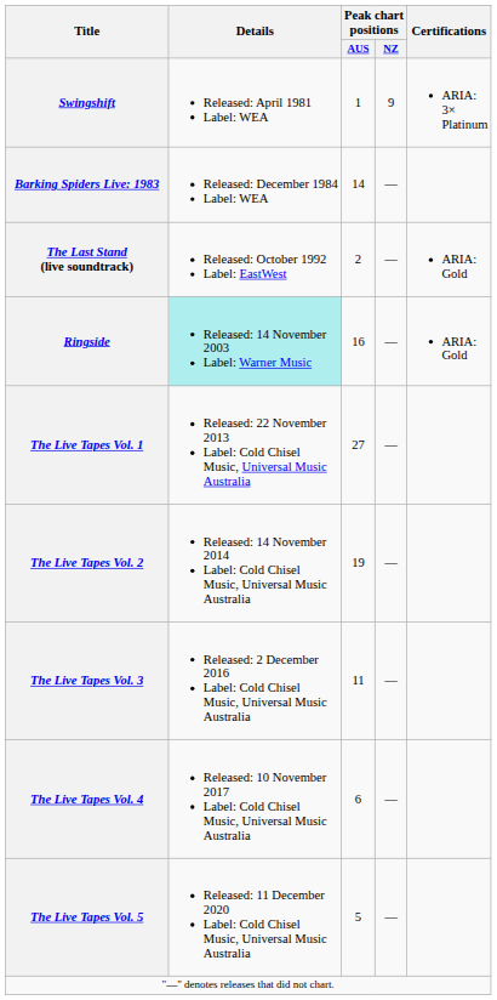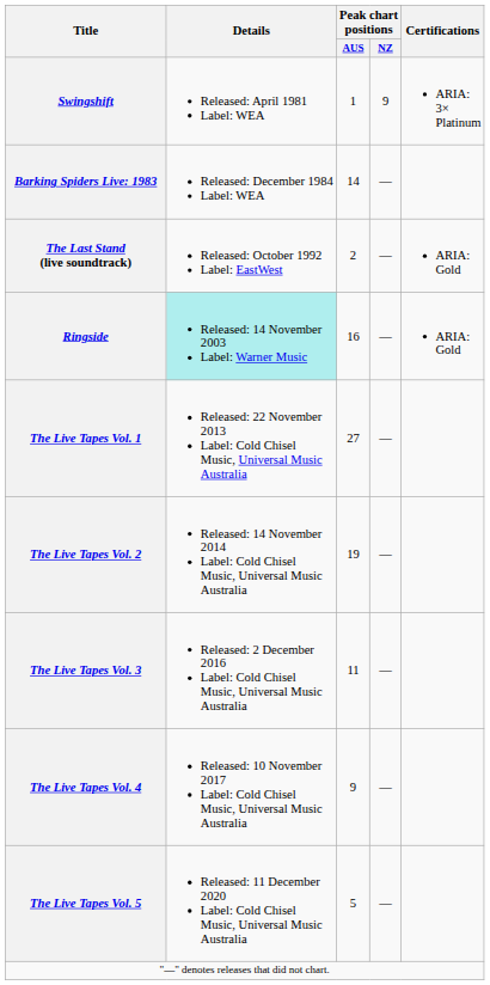The Live Tapes Vol. 4 | Peak chart positions / AUS: 6 -> 9
